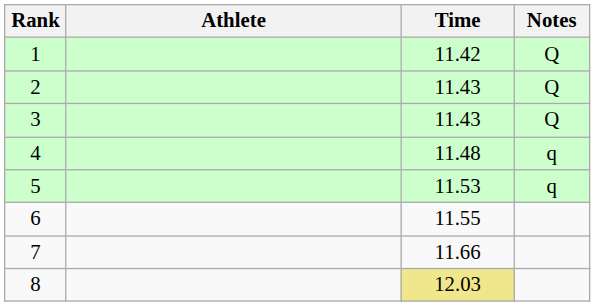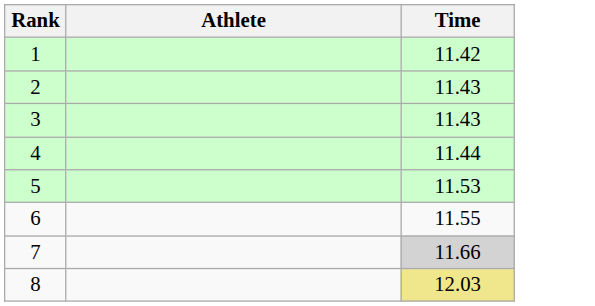- column: Notes | Q | Q | Q | q | q
4 | Time: 11.48 -> 11.44
7 | Time: no background -> lightgrey background
